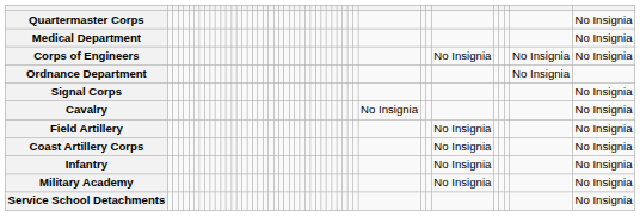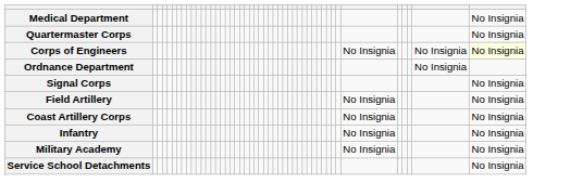rows swapped: Quartermaster Corps <-> Medical Department
Corps of Engineers | column 46: no background -> lightyellow background
- row: Cavalry | No Insignia | No Insignia
